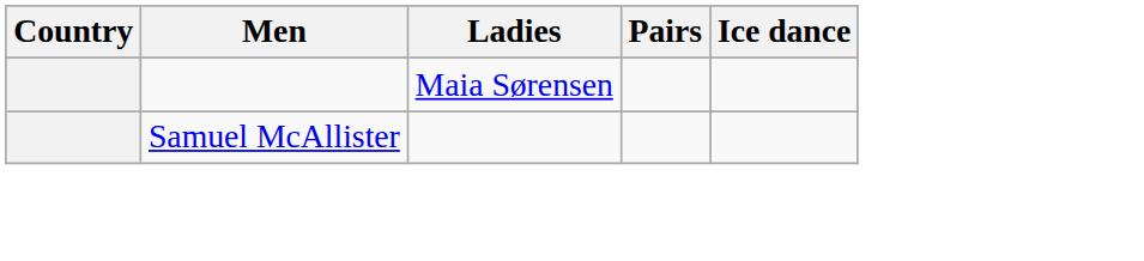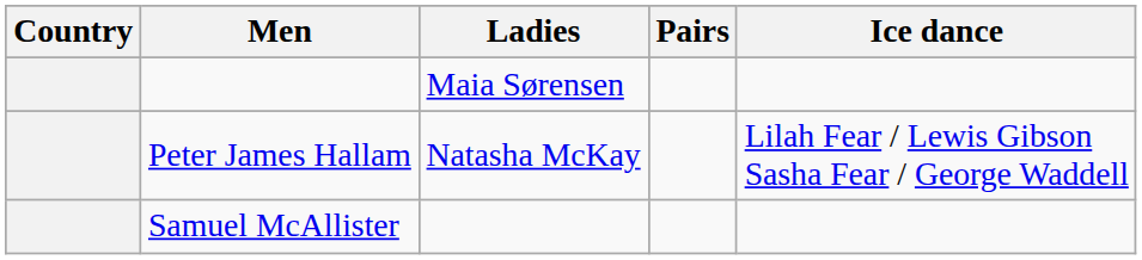+ row: Peter James Hallam | Natasha McKay | Lilah Fear / Lewis Gibson Sasha Fear / George Waddell
